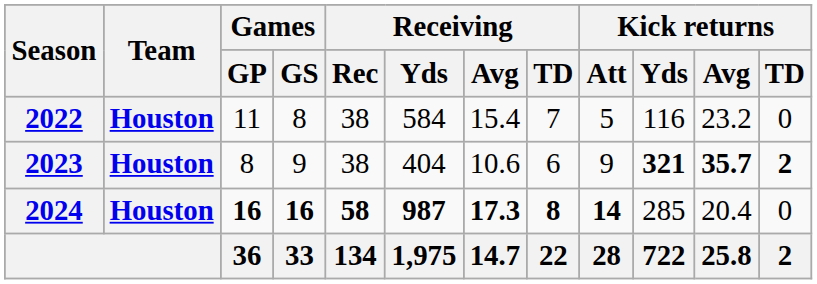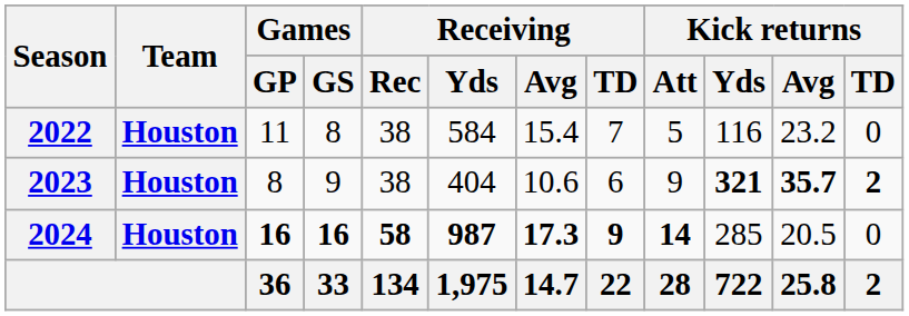2024 | Receiving / TD: 8 -> 9
2024 | Kick returns / Avg: 20.4 -> 20.5
